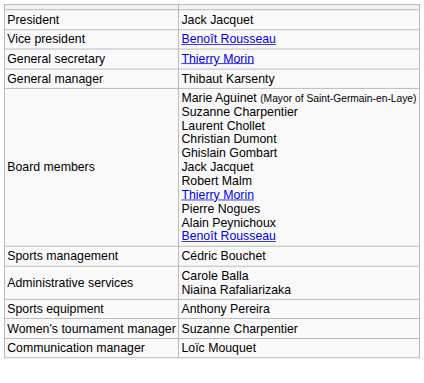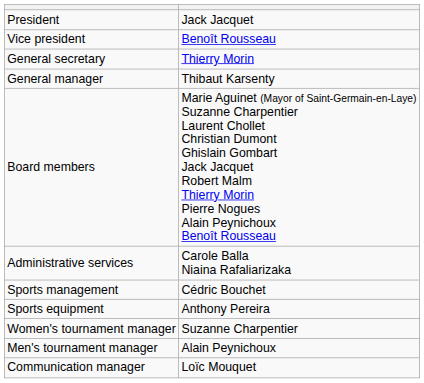rows swapped: Sports management <-> Administrative services
+ row: Men's tournament manager | Alain Peynichoux
